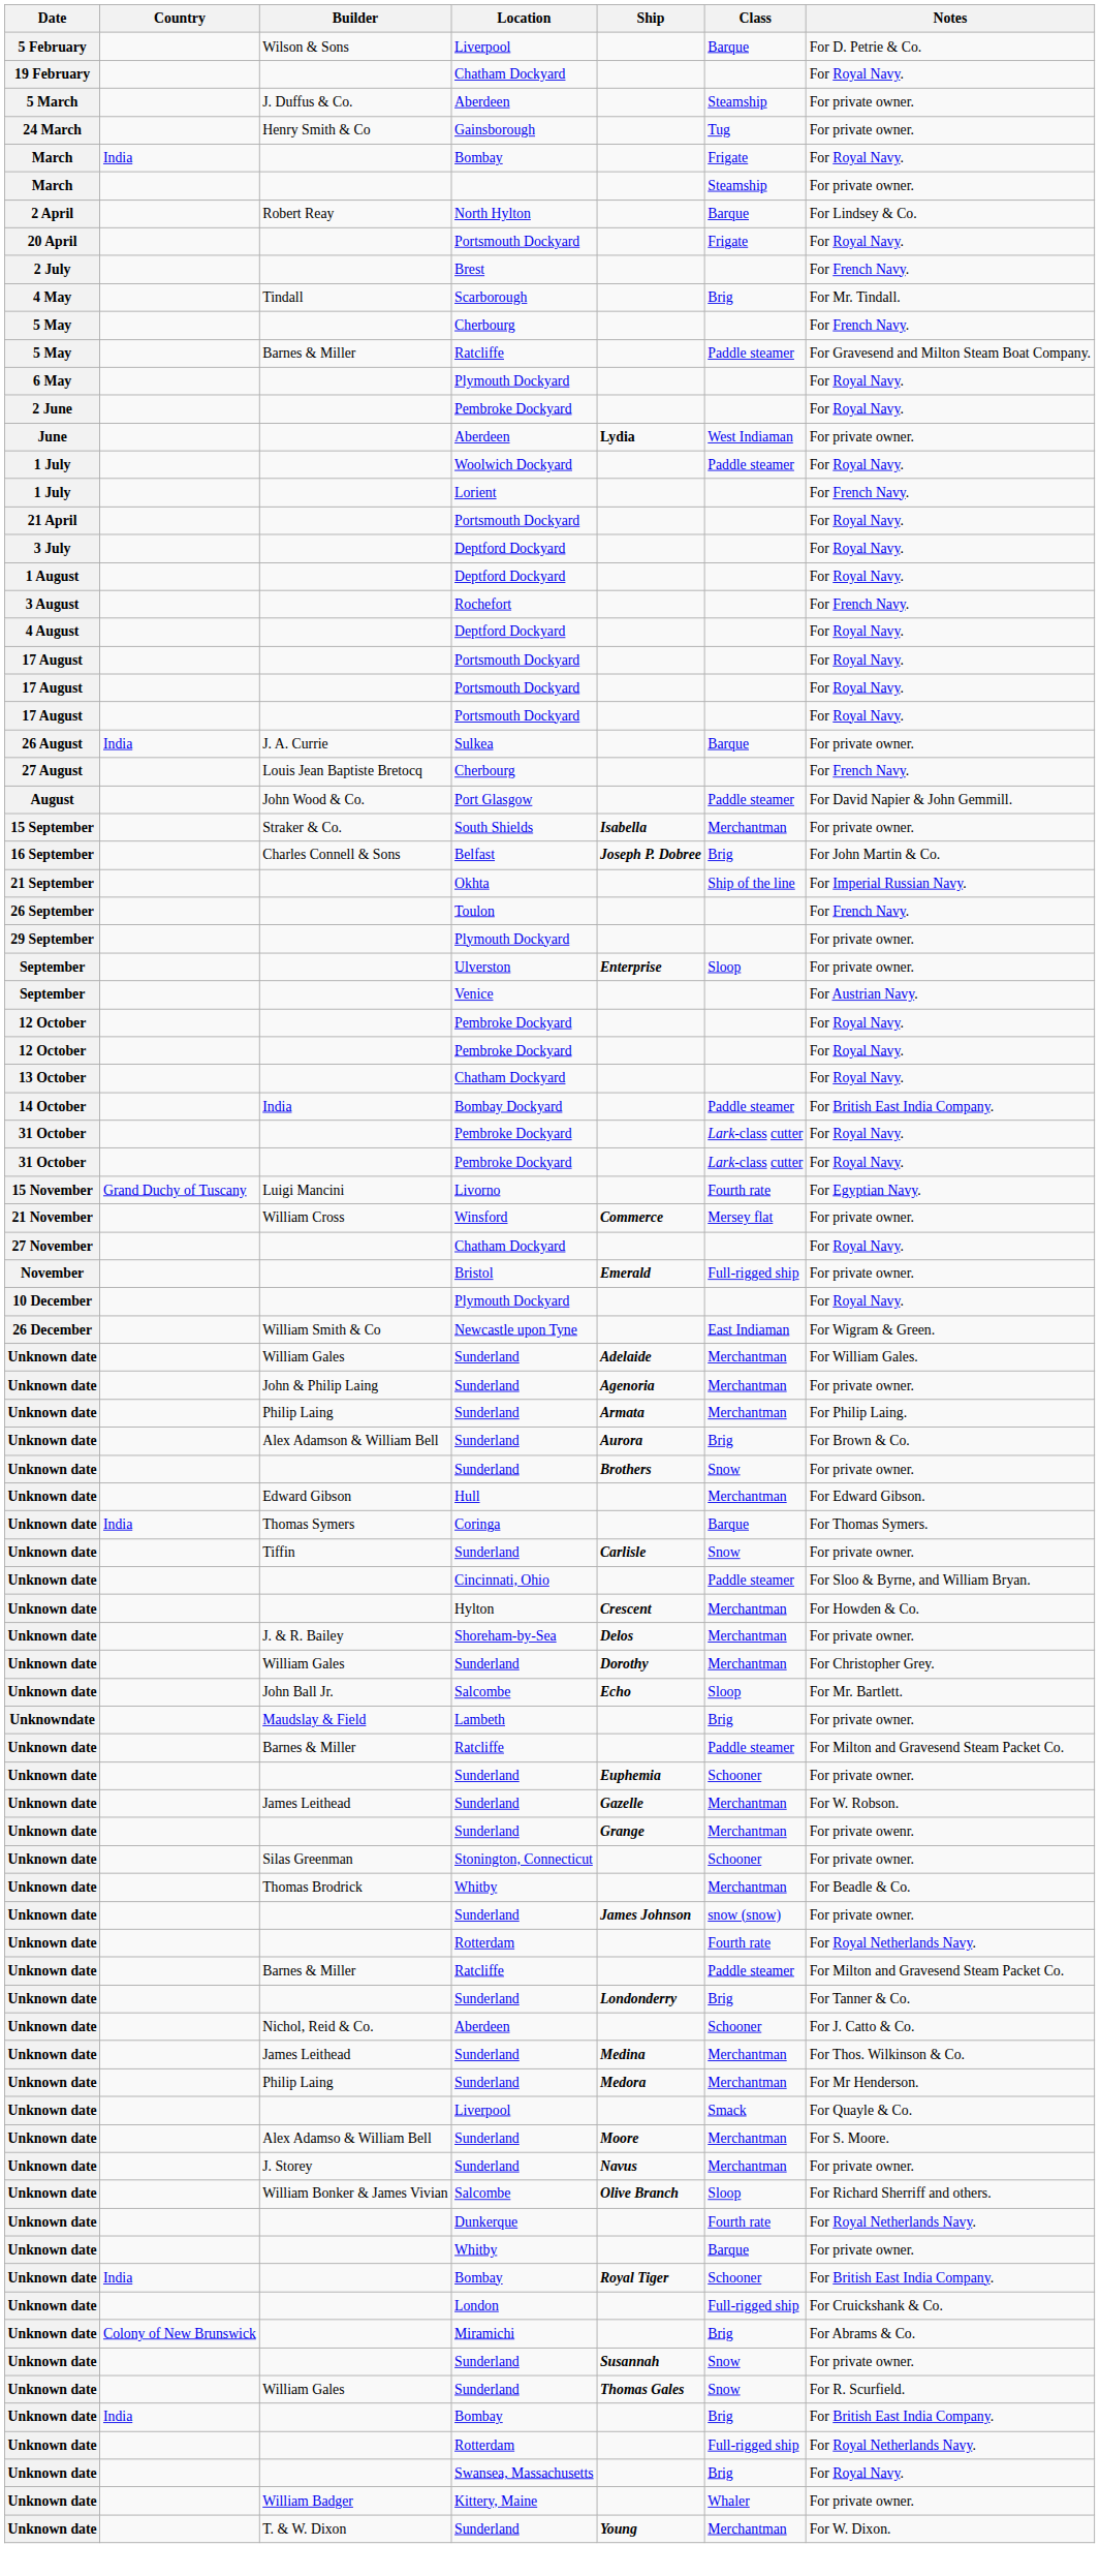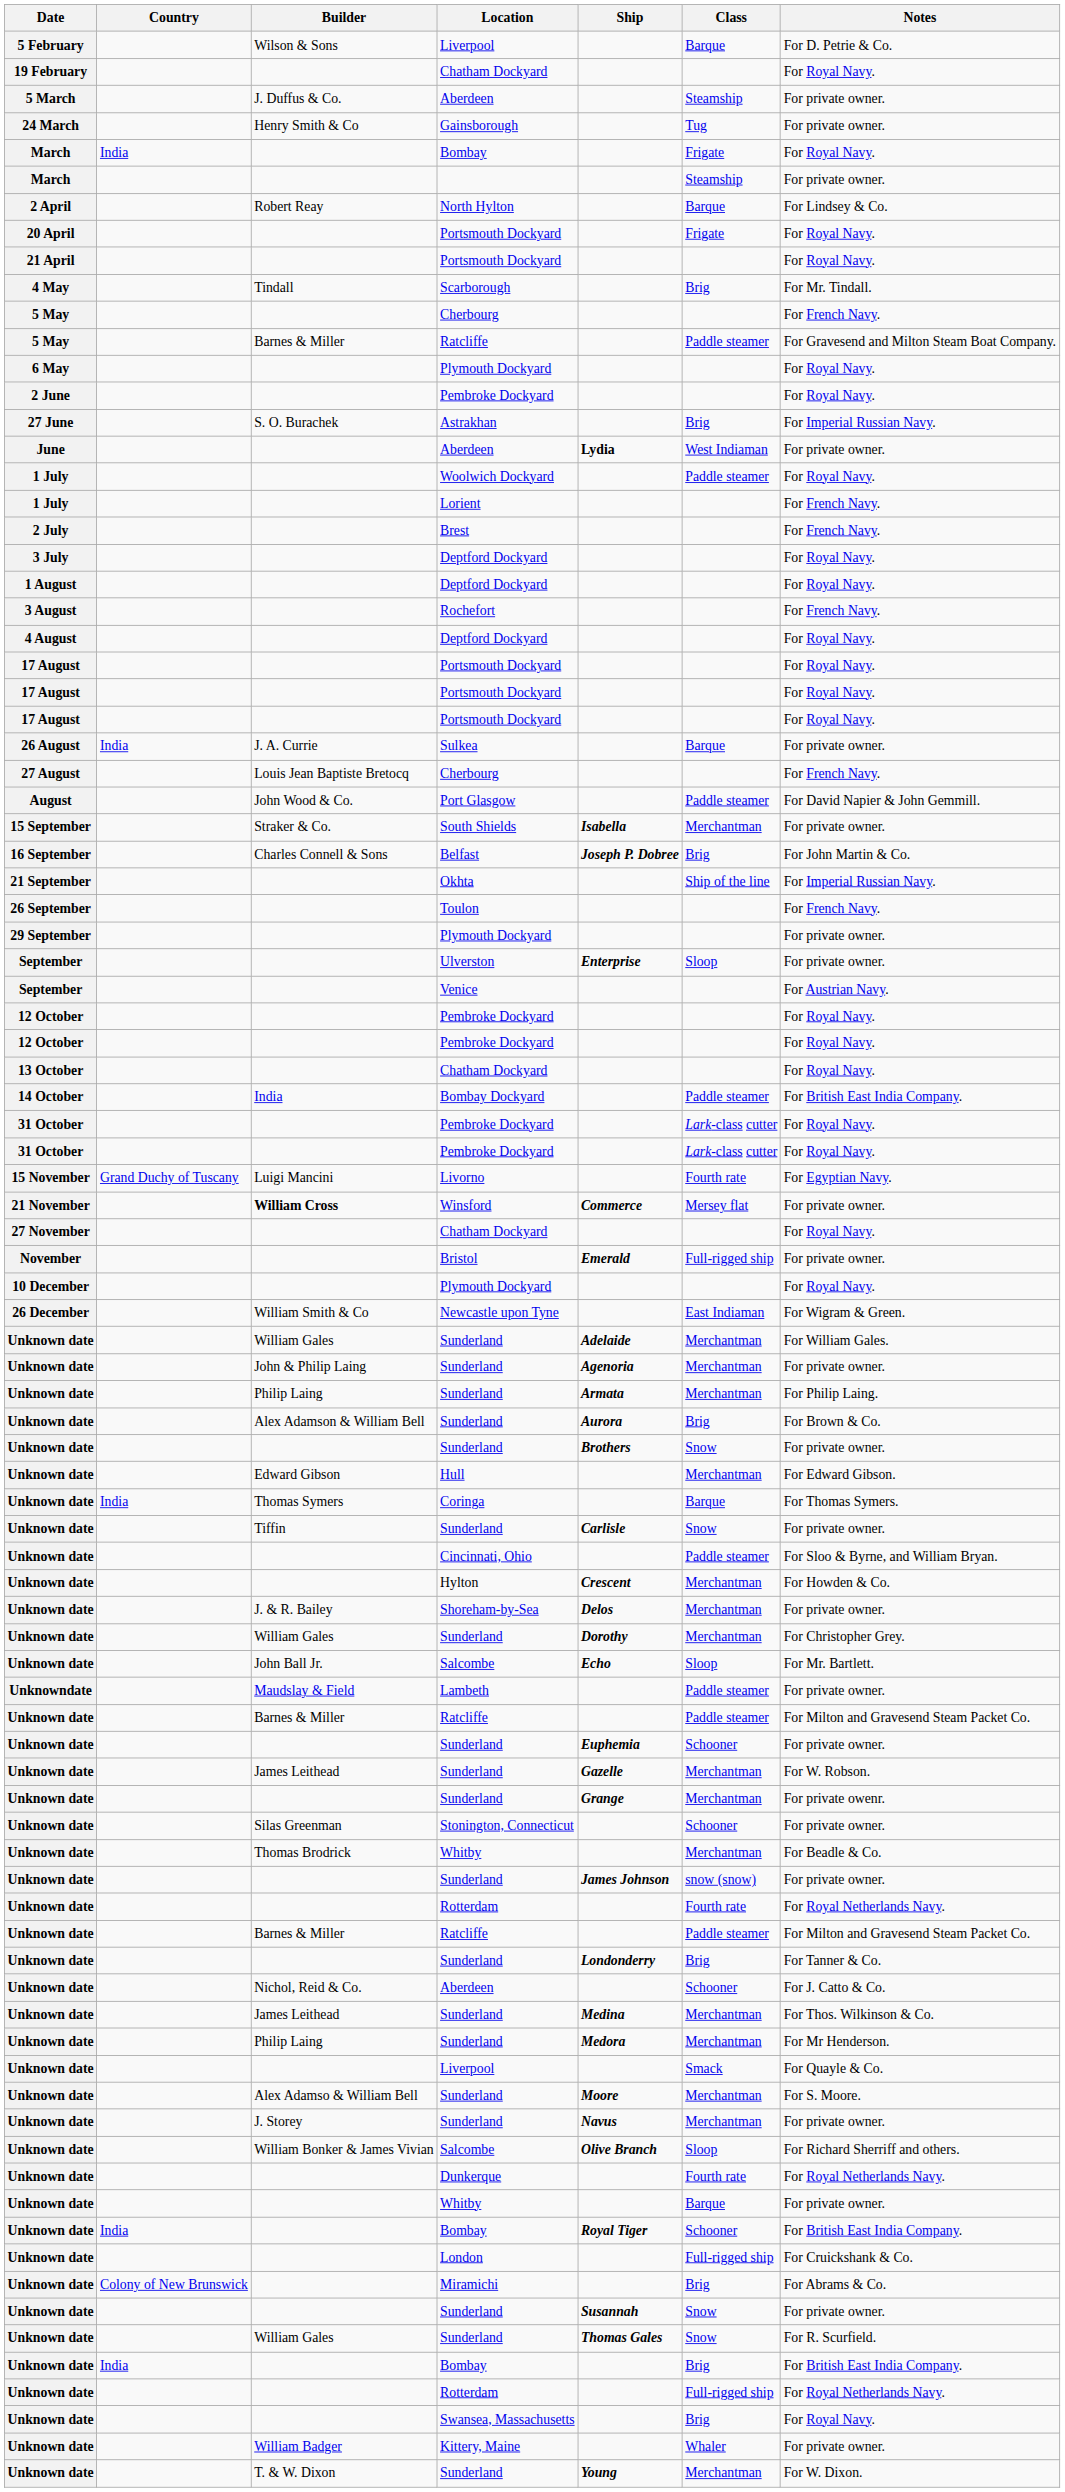rows swapped: 21 April / Portsmouth Dockyard <-> Brest
+ row: 27 June | S. O. Burachek | Astrakhan | Brig | For Imperial Russian Navy.
Winsford | Builder: normal -> bold
Lambeth | Class: Brig -> Paddle steamer
